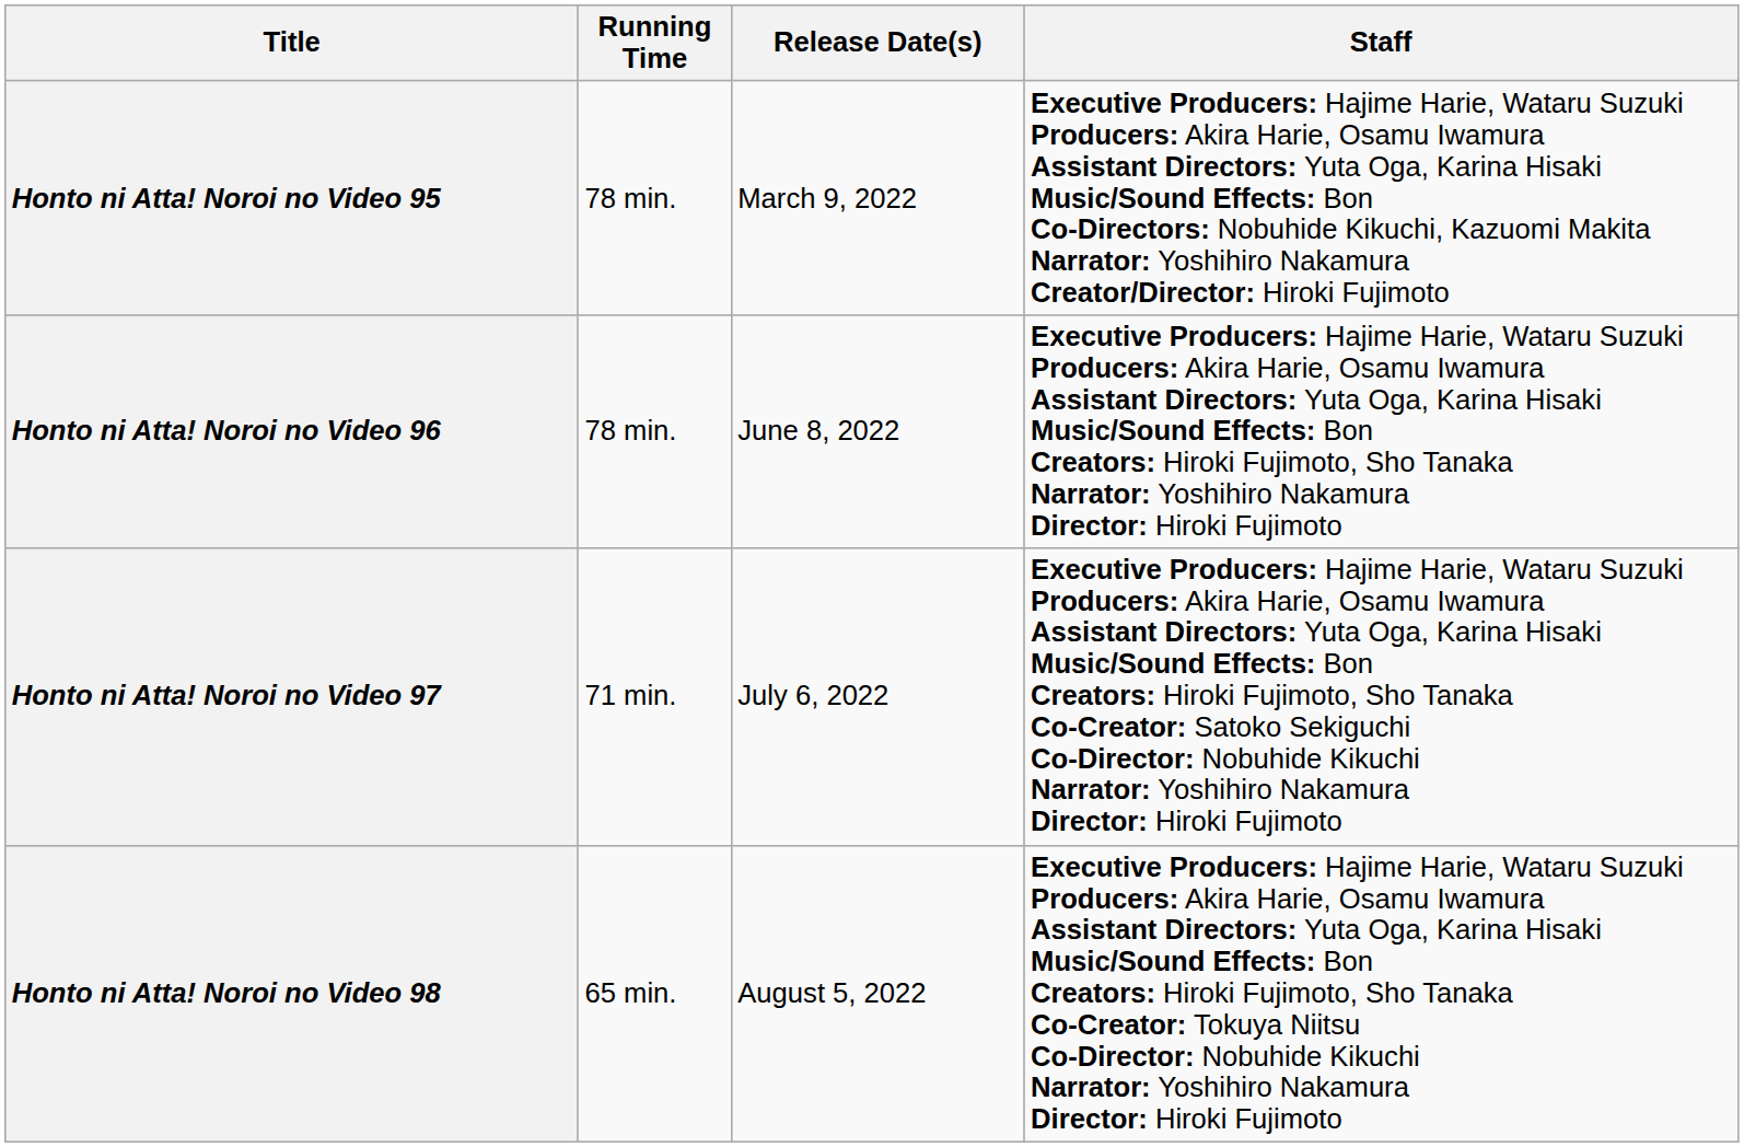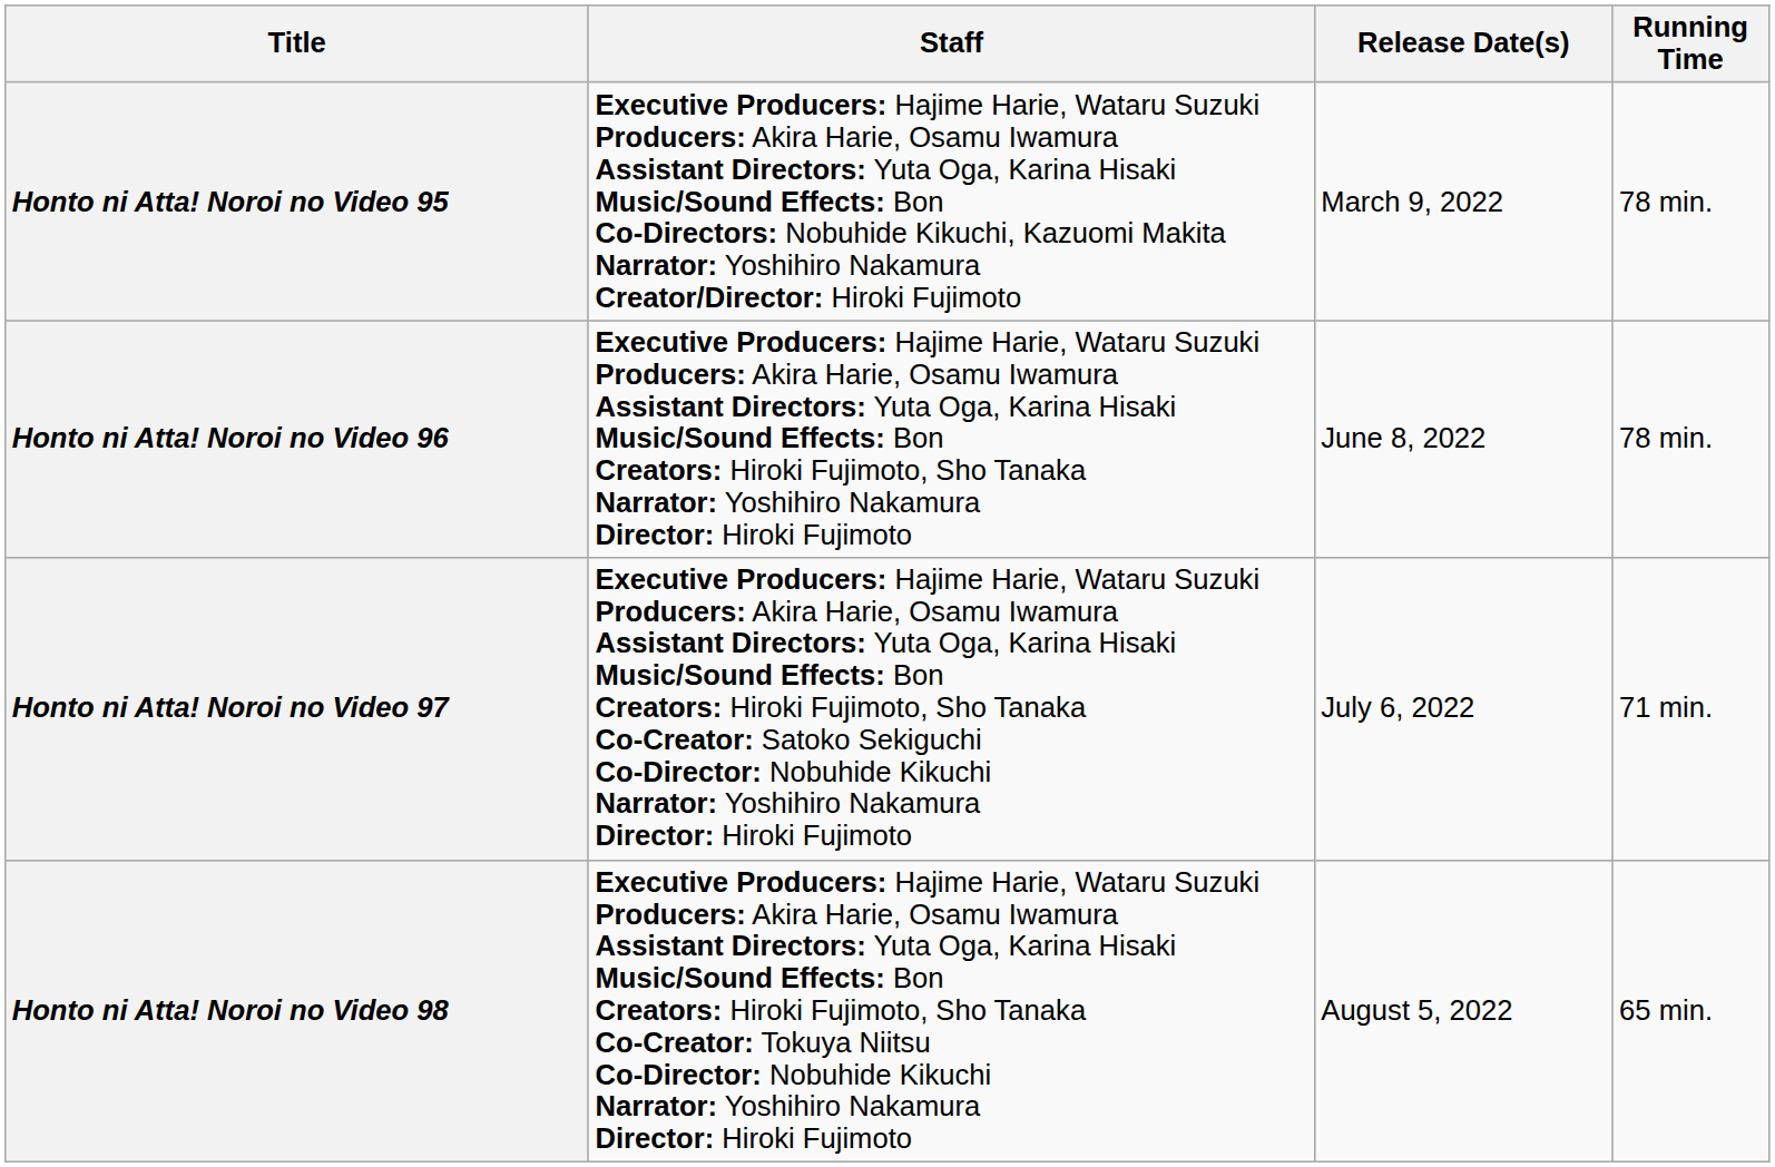columns swapped: Staff <-> Running Time
